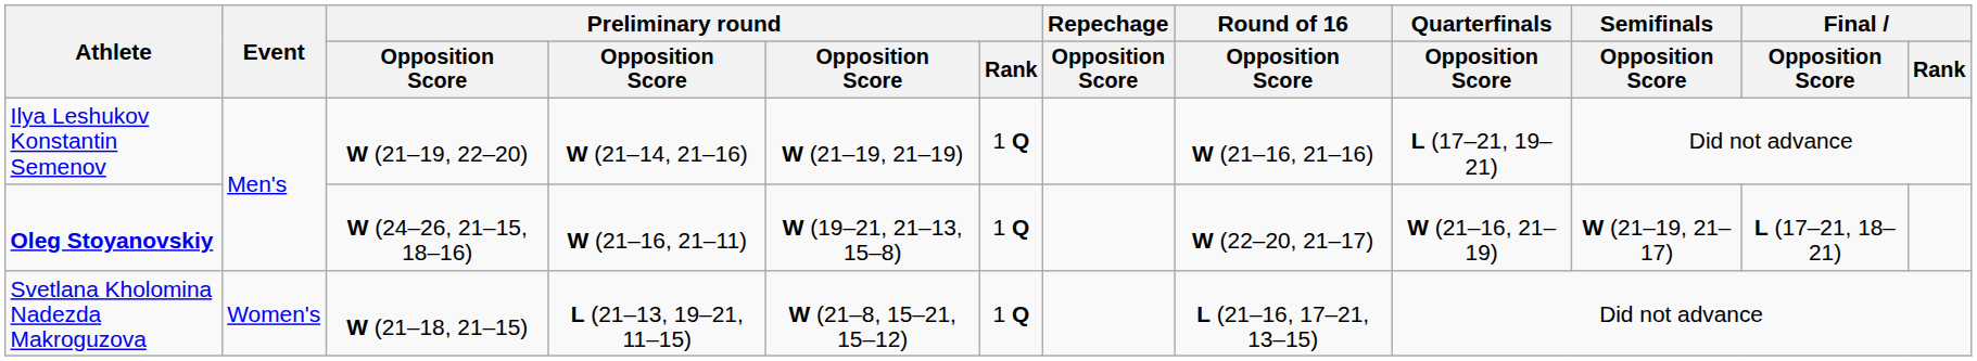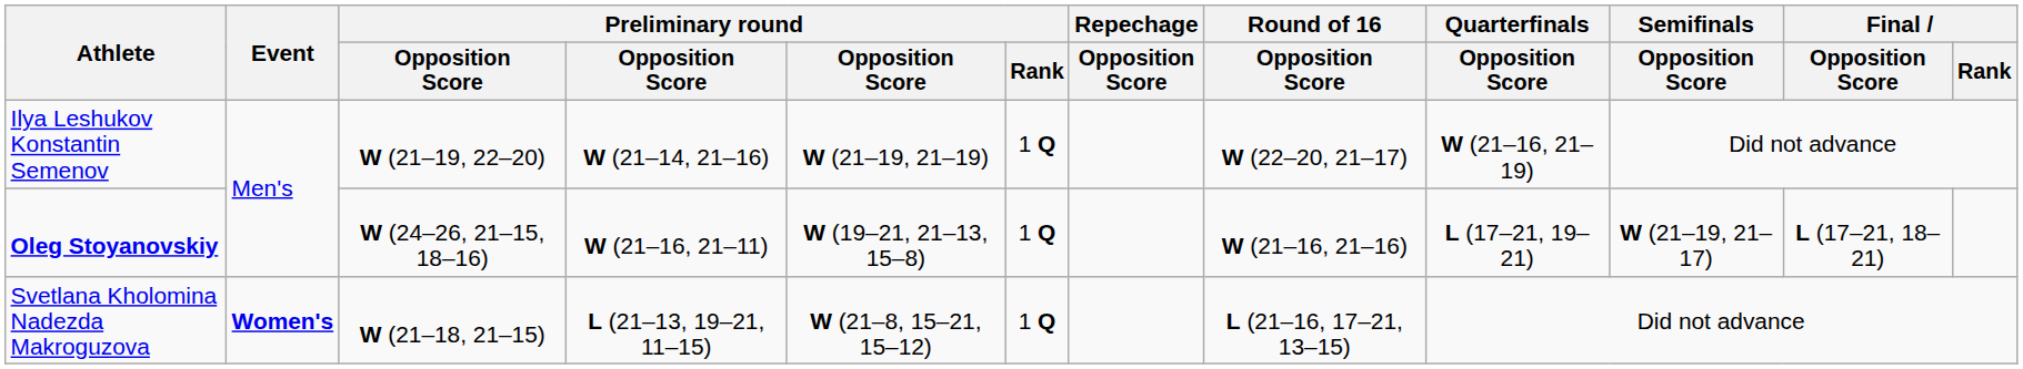Ilya Leshukov Konstantin Semenov | Round of 16 / Opposition Score: W (21–16, 21–16) -> W (22–20, 21–17)
Ilya Leshukov Konstantin Semenov | Quarterfinals / Opposition Score: L (17–21, 19–21) -> W (21–16, 21–19)
Oleg Stoyanovskiy | Round of 16 / Opposition Score: W (22–20, 21–17) -> W (21–16, 21–16)
Oleg Stoyanovskiy | Quarterfinals / Opposition Score: W (21–16, 21–19) -> L (17–21, 19–21)
Svetlana Kholomina Nadezda Makroguzova | Event: normal -> bold
